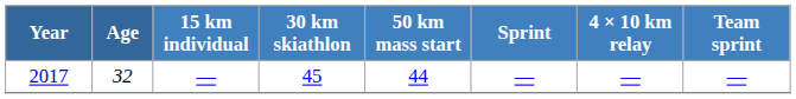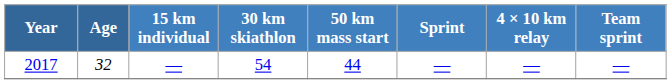2017 | 30 km skiathlon: 45 -> 54
